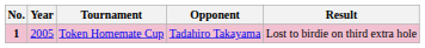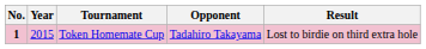Token Homemate Cup | Year: 2005 -> 2015
